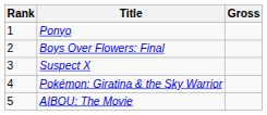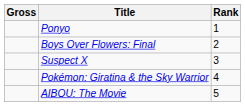columns swapped: Rank <-> Gross
